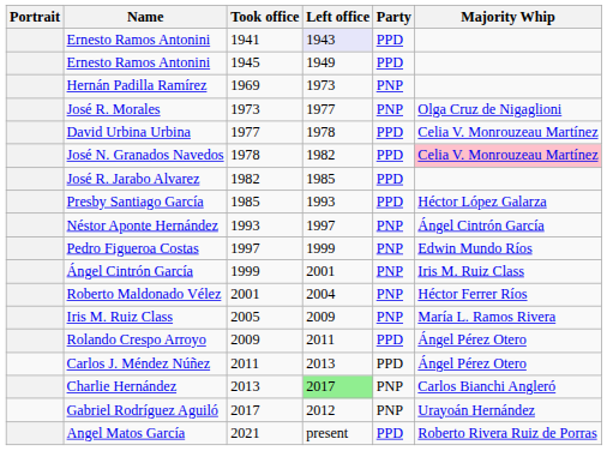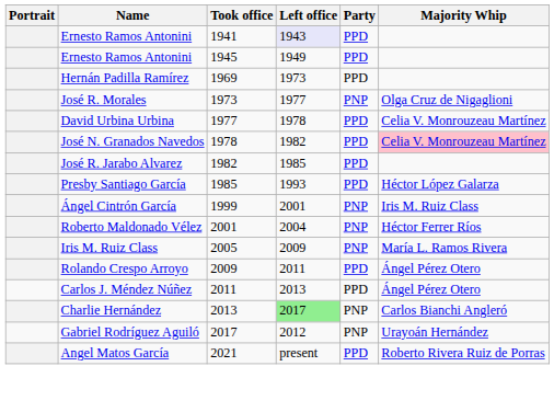Hernán Padilla Ramírez | Party: PNP -> PPD
- row: Néstor Aponte Hernández | 1993 | 1997 | PNP | Ángel Cintrón García
- row: Pedro Figueroa Costas | 1997 | 1999 | PNP | Edwin Mundo Ríos
